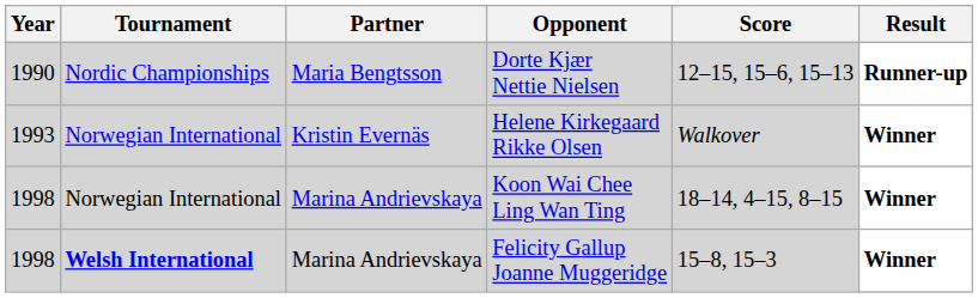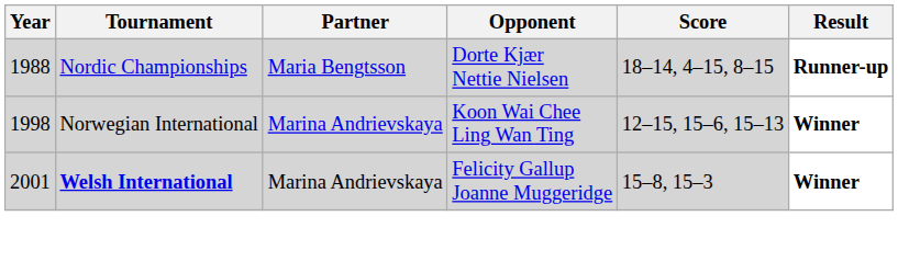Dorte Kjær Nettie Nielsen | Year: 1990 -> 1988
Dorte Kjær Nettie Nielsen | Score: 12–15, 15–6, 15–13 -> 18–14, 4–15, 8–15
- row: 1993 | Norwegian International | Kristin Evernäs | Helene Kirkegaard Rikke Olsen | Walkover | Winner
Koon Wai Chee Ling Wan Ting | Score: 18–14, 4–15, 8–15 -> 12–15, 15–6, 15–13
Felicity Gallup Joanne Muggeridge | Year: 1998 -> 2001
